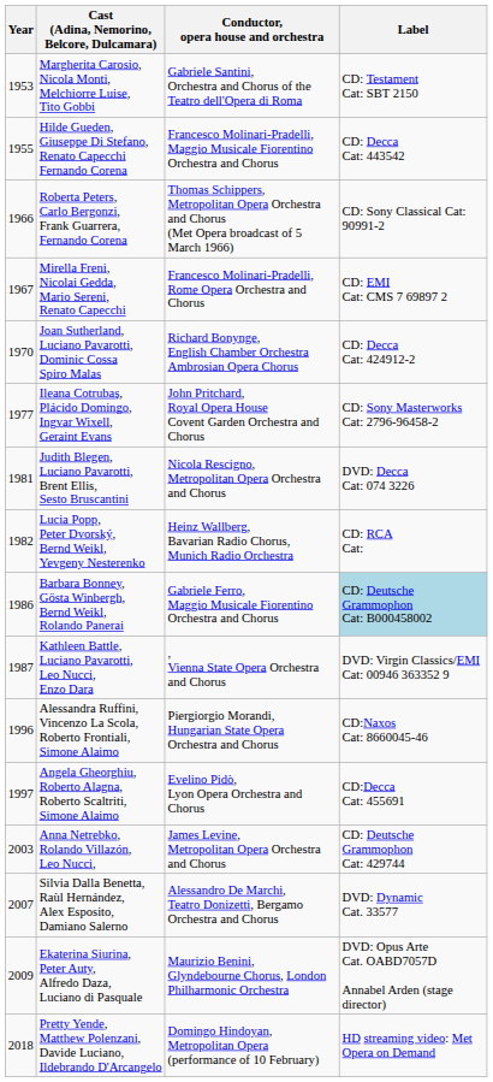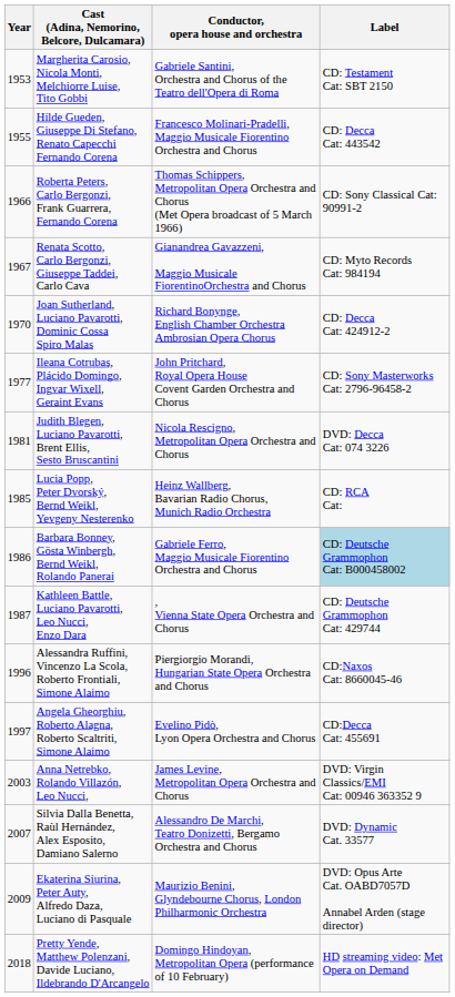- row: 1967 | Mirella Freni, Nicolai Gedda, Mario Sereni, Renato Capecchi | Francesco Molinari-Pradelli, Rome Opera Orchestra and Chorus | CD: EMI Cat: CMS 7 69897 2
+ row: 1967 | Renata Scotto, Carlo Bergonzi, Giuseppe Taddei, Carlo Cava | Gianandrea Gavazzeni, Maggio Musicale FiorentinoOrchestra and Chorus | CD: Myto Records Cat: 984194
Lucia Popp, Peter Dvorský, Bernd Weikl, Yevgeny Nesterenko | Year: 1982 -> 1985
Kathleen Battle, Luciano Pavarotti, Leo Nucci, Enzo Dara | Label: DVD: Virgin Classics/EMI Cat: 00946 363352 9 -> CD: Deutsche Grammophon Cat: 429744
Anna Netrebko, Rolando Villazón, Leo Nucci, | Label: CD: Deutsche Grammophon Cat: 429744 -> DVD: Virgin Classics/EMI Cat: 00946 363352 9
